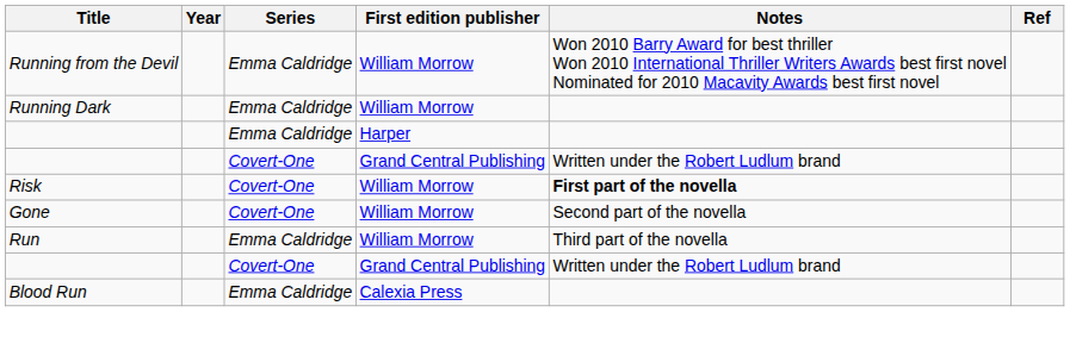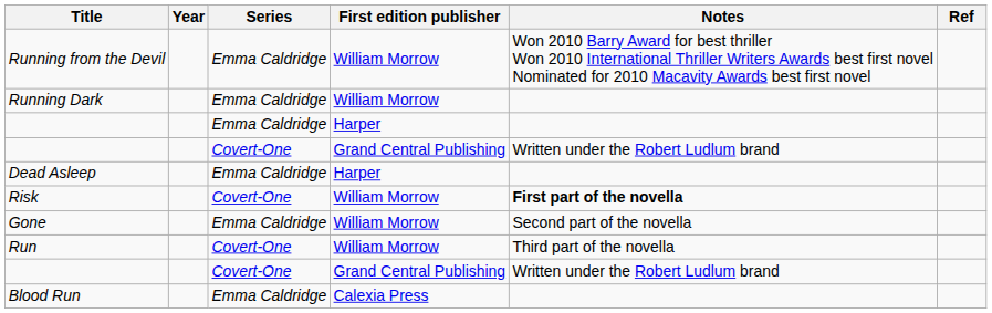+ row: Dead Asleep | Emma Caldridge | Harper
Gone | Series: Covert-One -> Emma Caldridge
Run | Series: Emma Caldridge -> Covert-One
